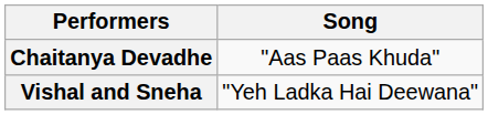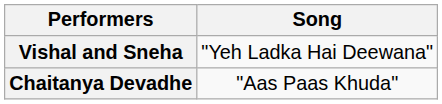rows swapped: Vishal and Sneha <-> Chaitanya Devadhe
